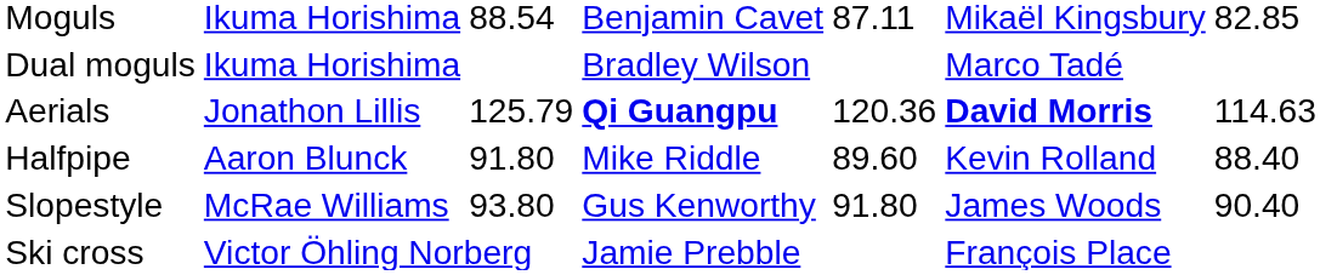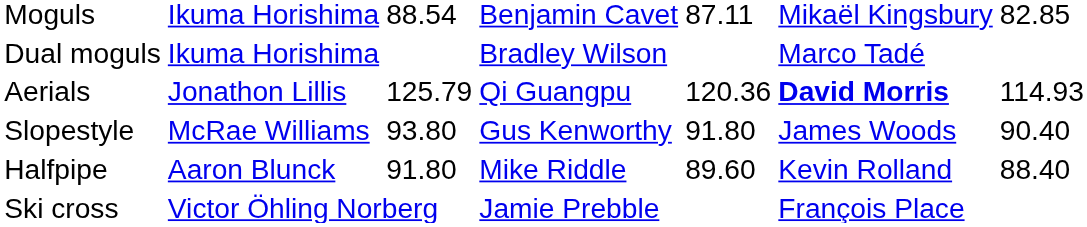Aerials | column 4: bold -> normal
Aerials | column 7: 114.63 -> 114.93
rows swapped: Halfpipe <-> Slopestyle
